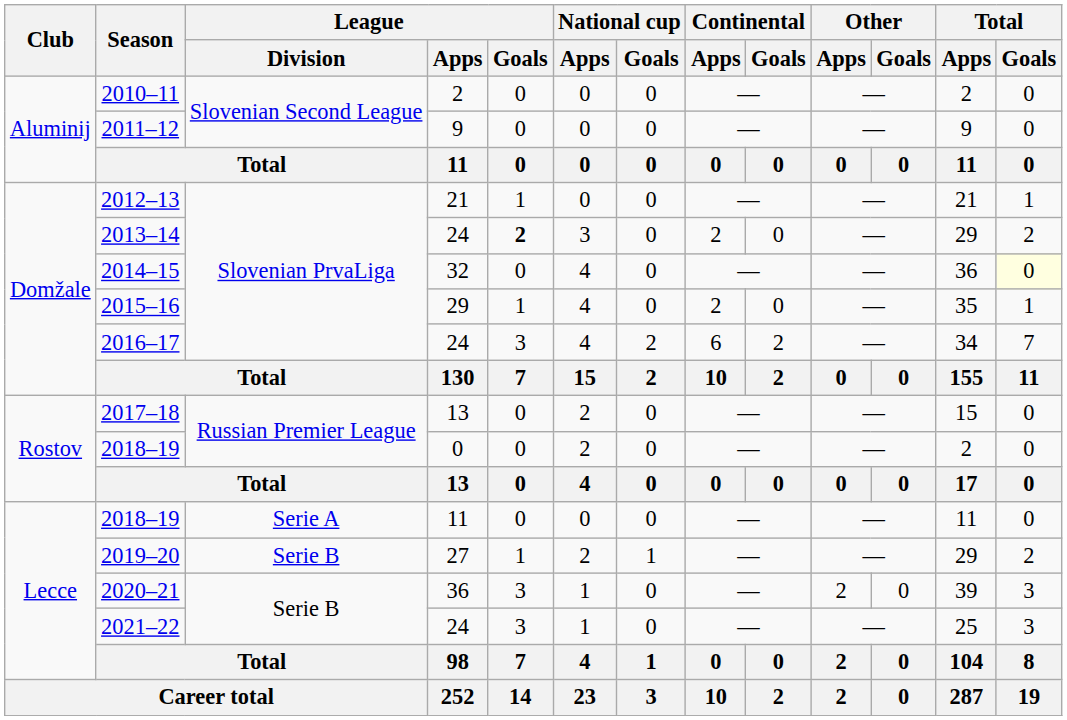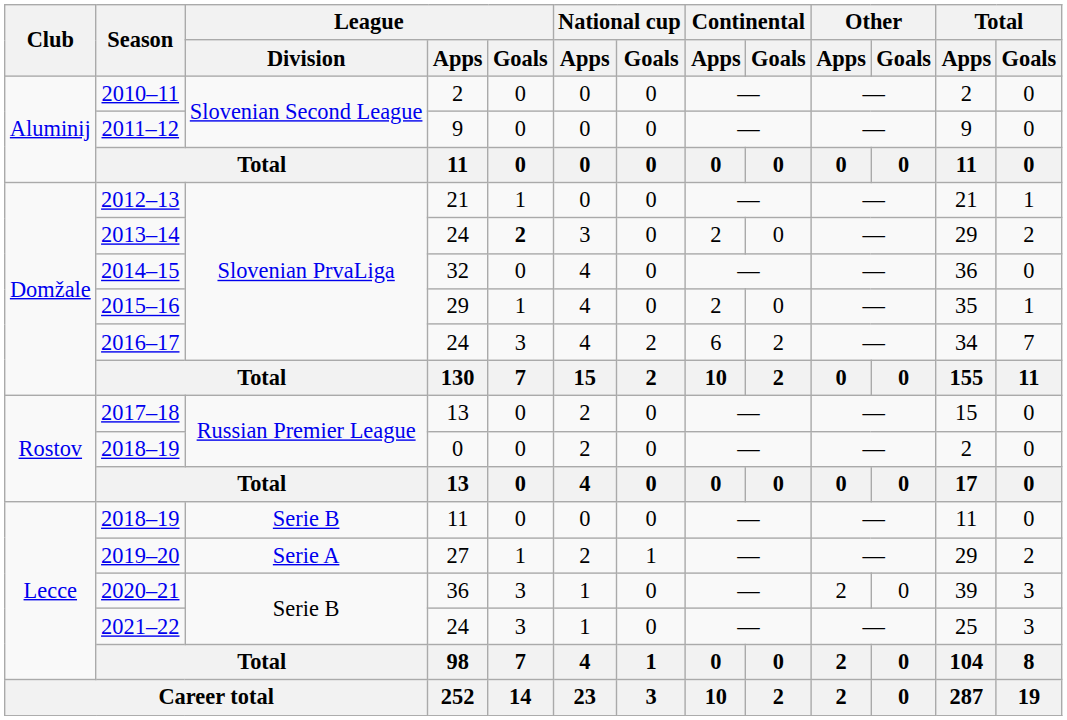2014–15 | Total / Goals: lightyellow background -> no background
2018–19 / 11 | League / Division: Serie A -> Serie B
2019–20 | League / Division: Serie B -> Serie A
